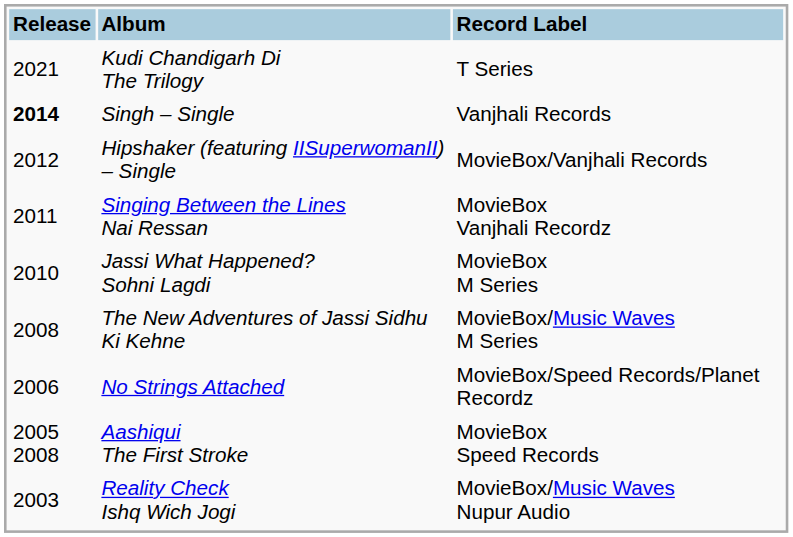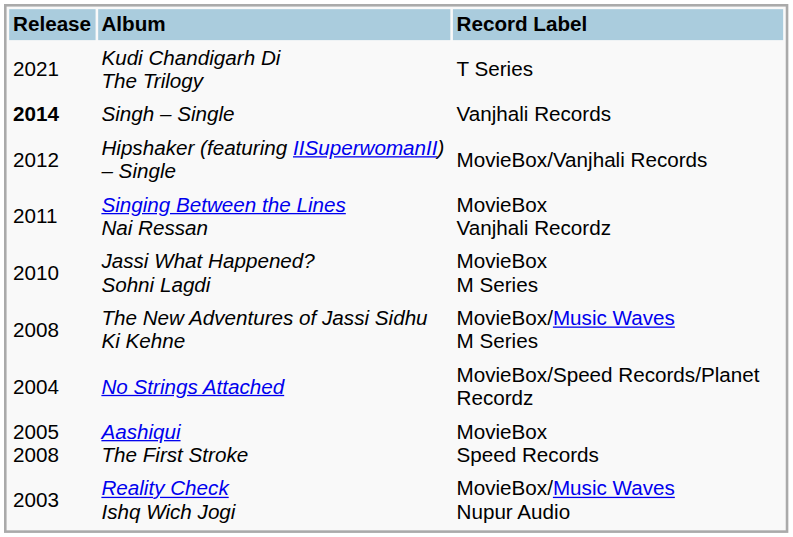No Strings Attached | Release: 2006 -> 2004
